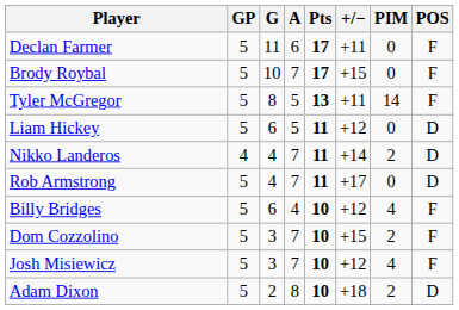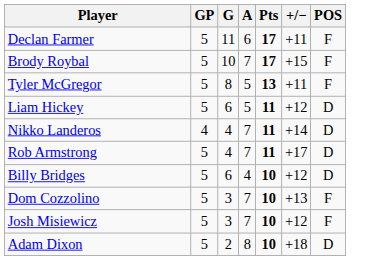- column: PIM | 0 | 0 | 14 | 0 | 2 | 0 | 4 | 2 | 4 | 2
Billy Bridges | POS: F -> D
Dom Cozzolino | +/−: +15 -> +13
